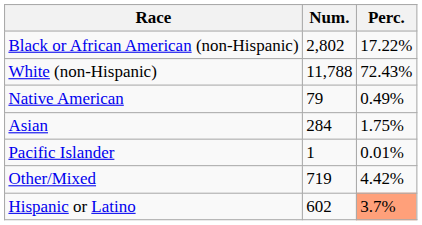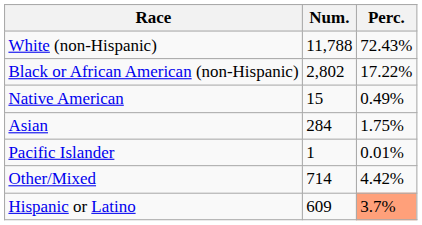rows swapped: White (non-Hispanic) <-> Black or African American (non-Hispanic)
Native American | Num.: 79 -> 15
Other/Mixed | Num.: 719 -> 714
Hispanic or Latino | Num.: 602 -> 609
